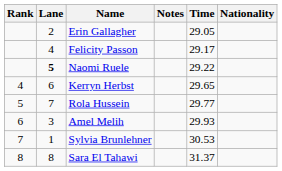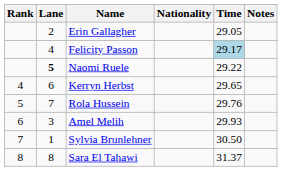columns swapped: Nationality <-> Notes
Felicity Passon | Time: no background -> lightblue background
Rola Hussein | Time: 29.77 -> 29.76
Sylvia Brunlehner | Time: 30.53 -> 30.50
